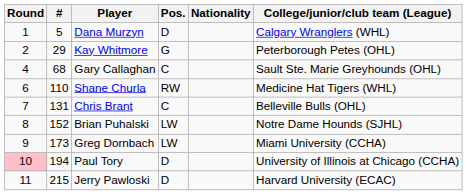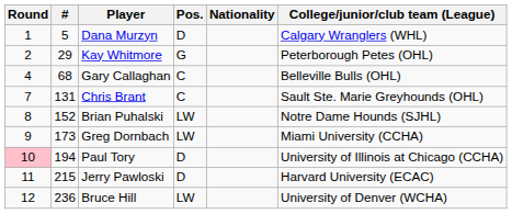Gary Callaghan | College/junior/club team (League): Sault Ste. Marie Greyhounds (OHL) -> Belleville Bulls (OHL)
- row: 6 | 110 | Shane Churla | RW | Medicine Hat Tigers (WHL)
Chris Brant | College/junior/club team (League): Belleville Bulls (OHL) -> Sault Ste. Marie Greyhounds (OHL)
+ row: 12 | 236 | Bruce Hill | LW | University of Denver (WCHA)
